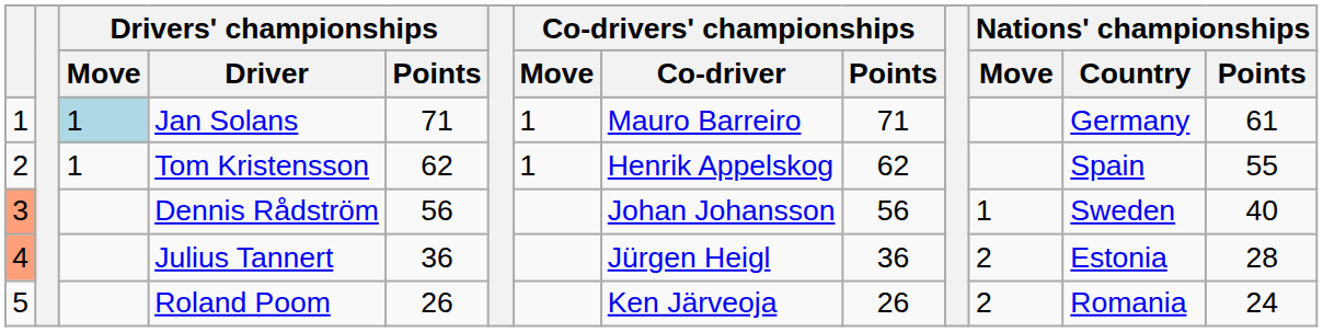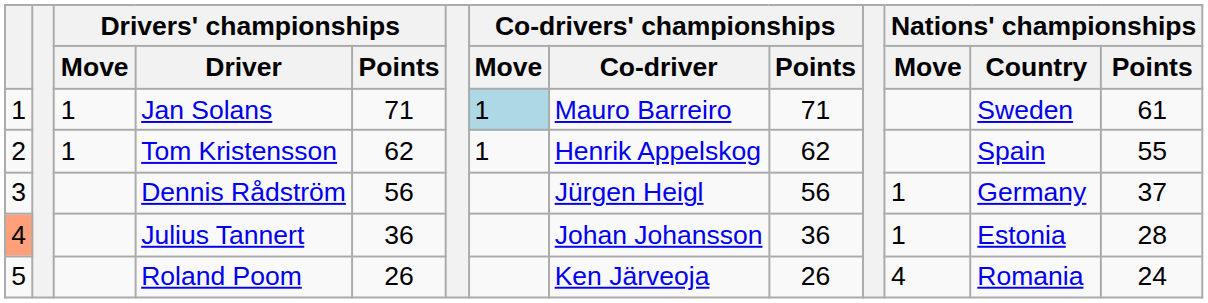Jan Solans | Drivers' championships / Move: lightblue background -> no background
Jan Solans | Co-drivers' championships / Move: no background -> lightblue background
Jan Solans | Nations' championships / Country: Germany -> Sweden
Dennis Rådström | column 1: lightsalmon background -> no background
Dennis Rådström | Co-drivers' championships / Co-driver: Johan Johansson -> Jürgen Heigl
Dennis Rådström | Nations' championships / Country: Sweden -> Germany
Dennis Rådström | Nations' championships / Points: 40 -> 37
Julius Tannert | Co-drivers' championships / Co-driver: Jürgen Heigl -> Johan Johansson
Julius Tannert | Nations' championships / Move: 2 -> 1
Roland Poom | Nations' championships / Move: 2 -> 4
